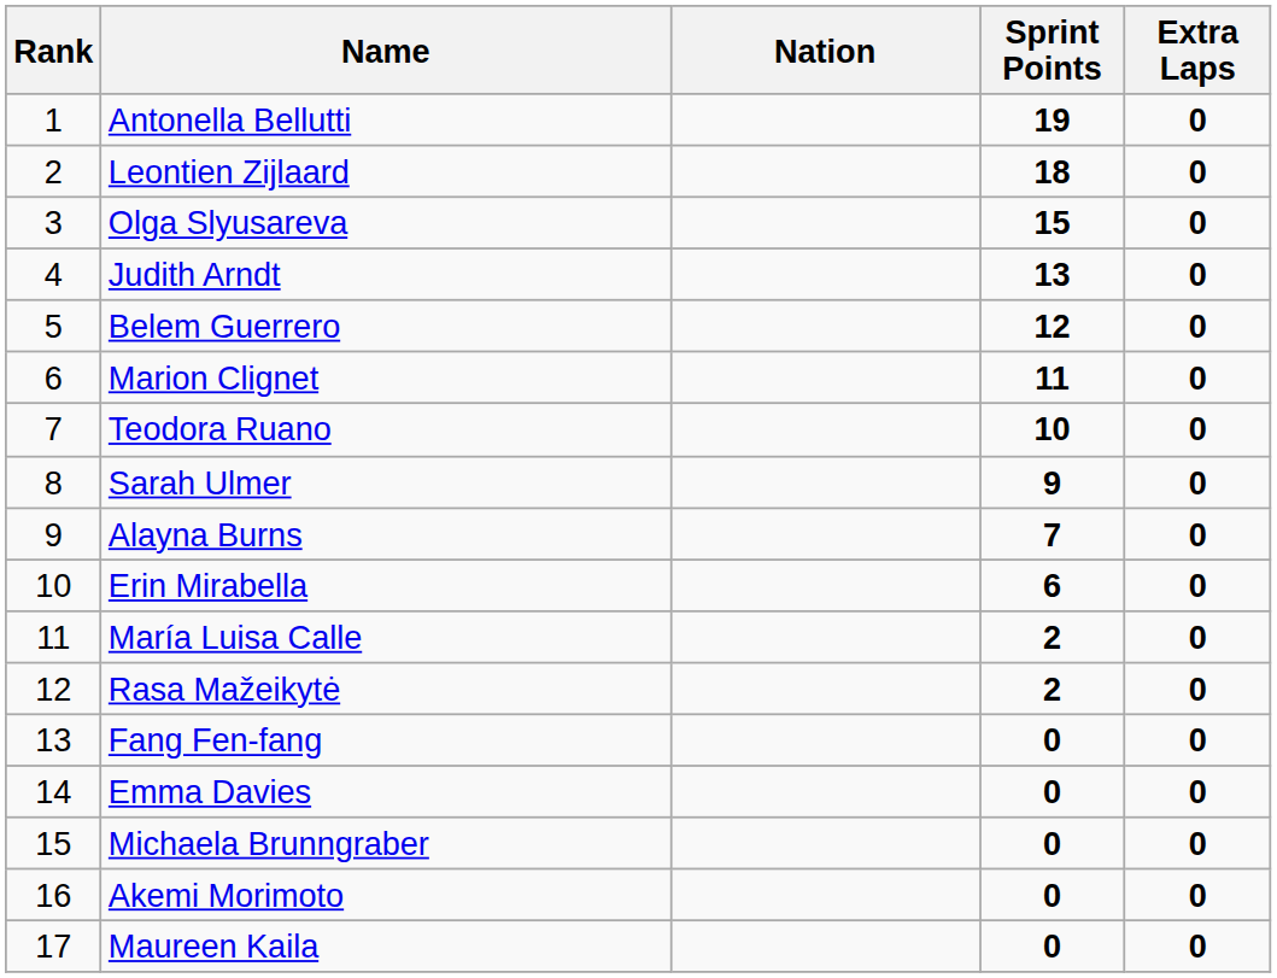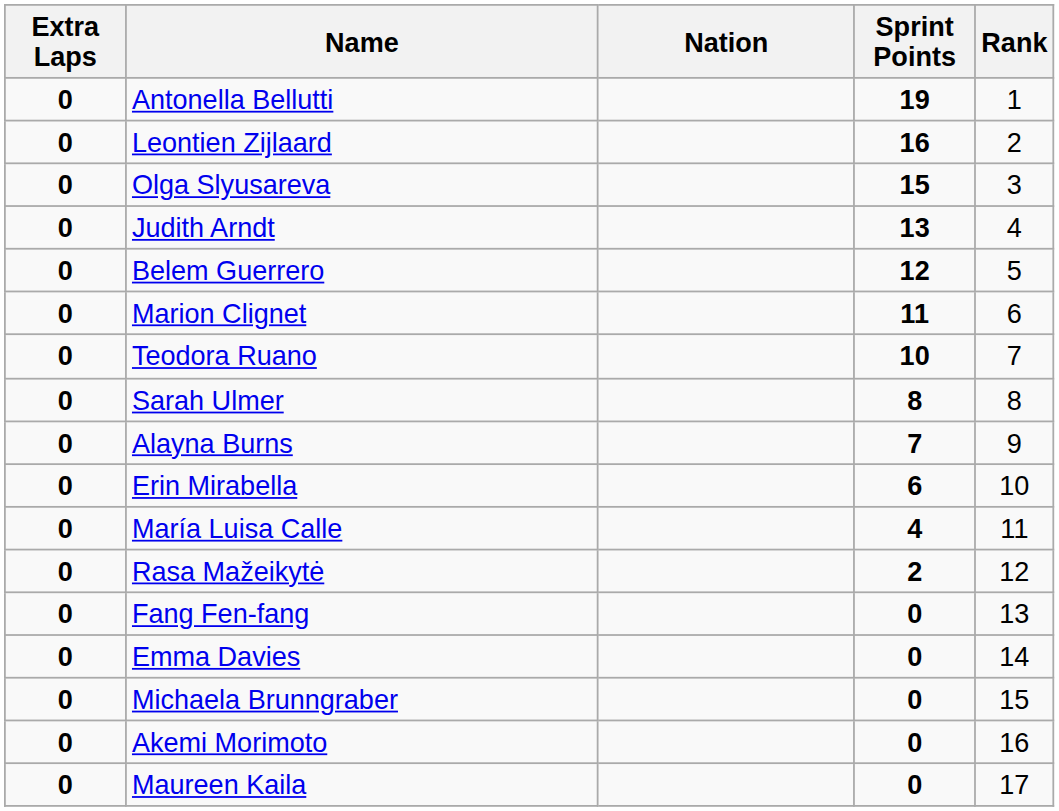columns swapped: Rank <-> Extra Laps
Leontien Zijlaard | Sprint Points: 18 -> 16
Sarah Ulmer | Sprint Points: 9 -> 8
María Luisa Calle | Sprint Points: 2 -> 4
